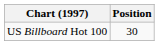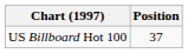US Billboard Hot 100 | Position: 30 -> 37
